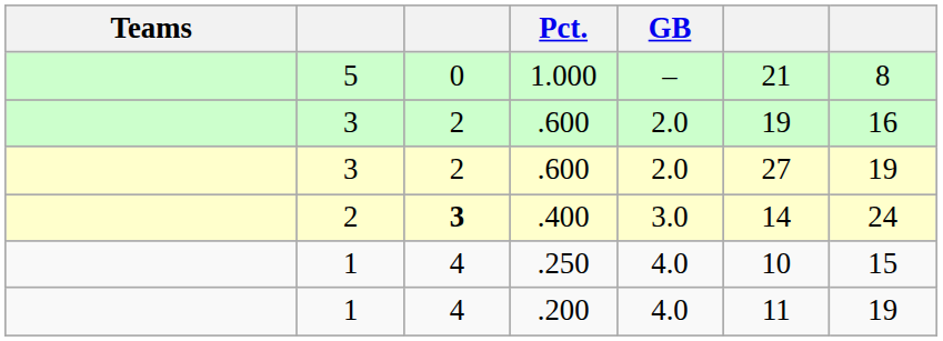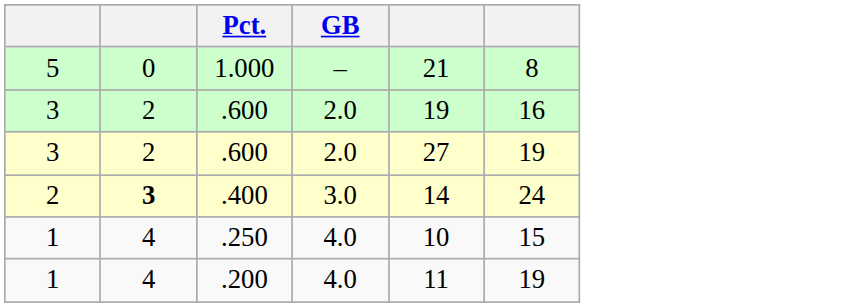- column: Teams
